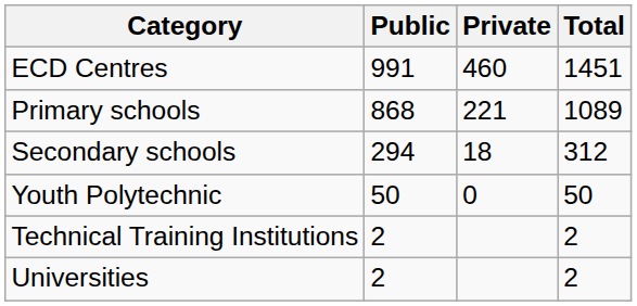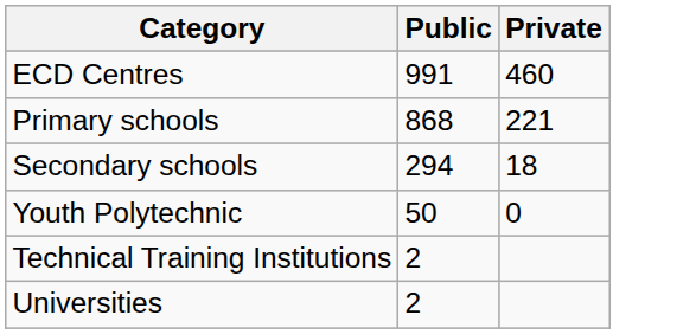- column: Total | 1451 | 1089 | 312 | 50 | 2 | 2
